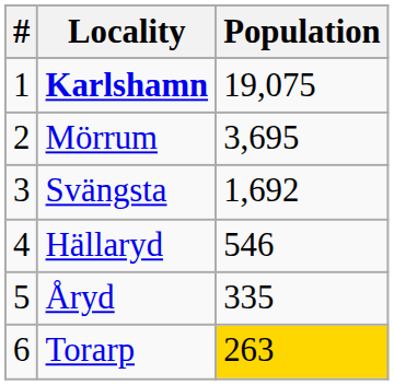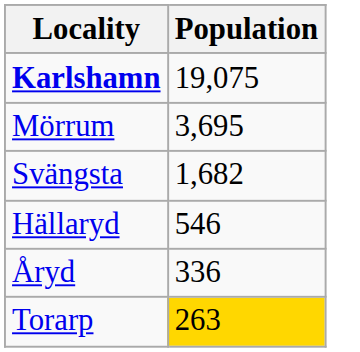- column: # | 1 | 2 | 3 | 4 | 5 | 6
Svängsta | Population: 1,692 -> 1,682
Åryd | Population: 335 -> 336
